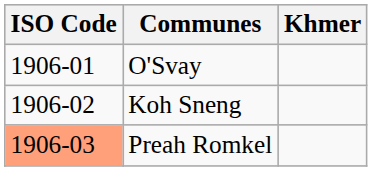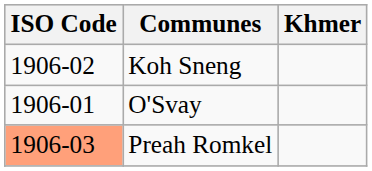rows swapped: O'Svay <-> Koh Sneng
